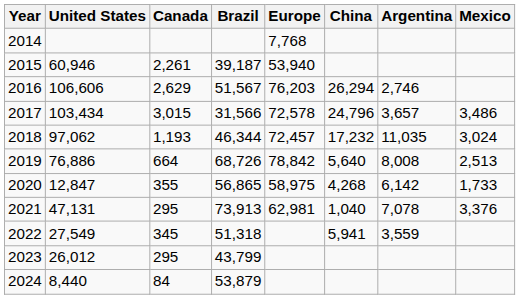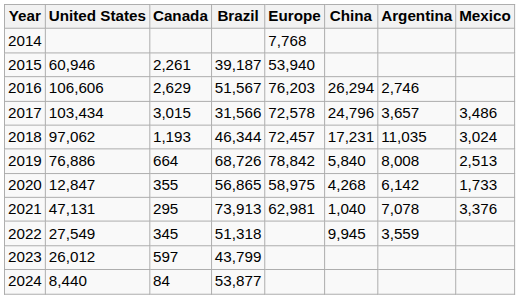2018 | China: 17,232 -> 17,231
2019 | China: 5,640 -> 5,840
2022 | China: 5,941 -> 9,945
2023 | Canada: 295 -> 597
2024 | Brazil: 53,879 -> 53,877
